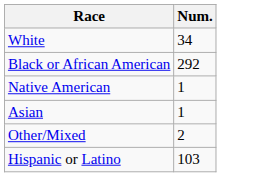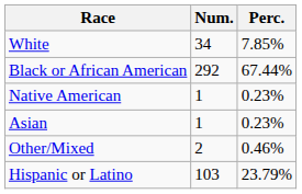+ column: Perc. | 7.85% | 67.44% | 0.23% | 0.23% | 0.46% | 23.79%
